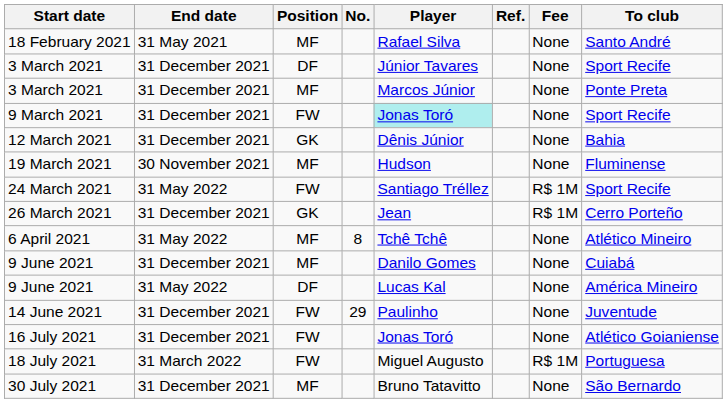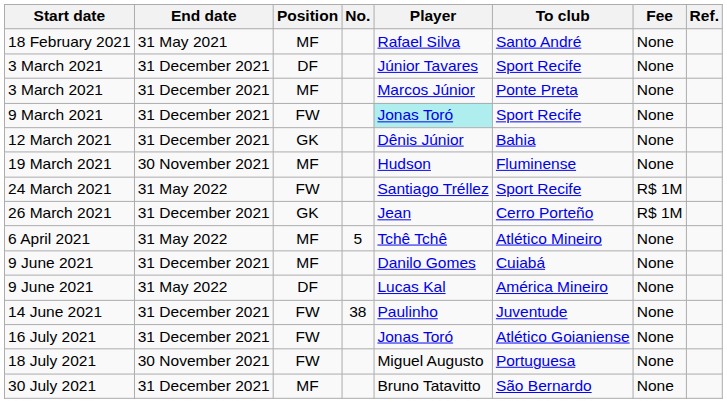columns swapped: To club <-> Ref.
6 April 2021 | No.: 8 -> 5
14 June 2021 | No.: 29 -> 38
18 July 2021 | End date: 31 March 2022 -> 30 November 2021
18 July 2021 | Fee: R$ 1M -> None
